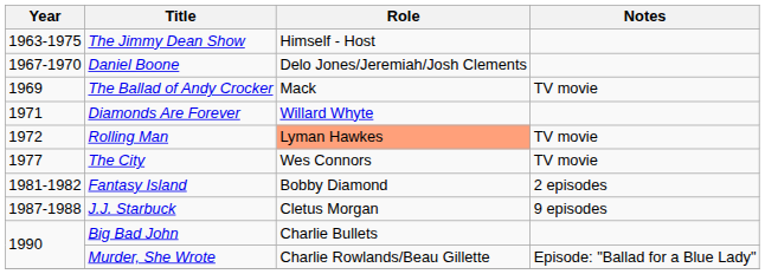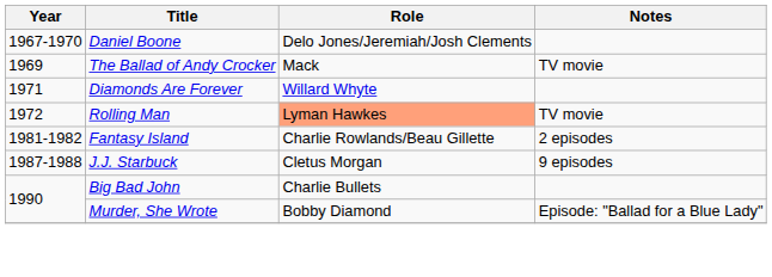- row: 1963-1975 | The Jimmy Dean Show | Himself - Host
- row: 1977 | The City | Wes Connors | TV movie
Fantasy Island | Role: Bobby Diamond -> Charlie Rowlands/Beau Gillette
Murder, She Wrote | Role: Charlie Rowlands/Beau Gillette -> Bobby Diamond
